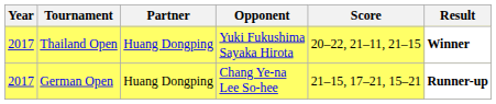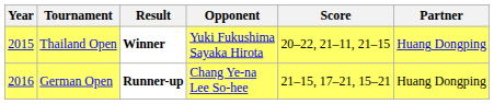columns swapped: Partner <-> Result
Thailand Open | Year: 2017 -> 2015
German Open | Year: 2017 -> 2016
